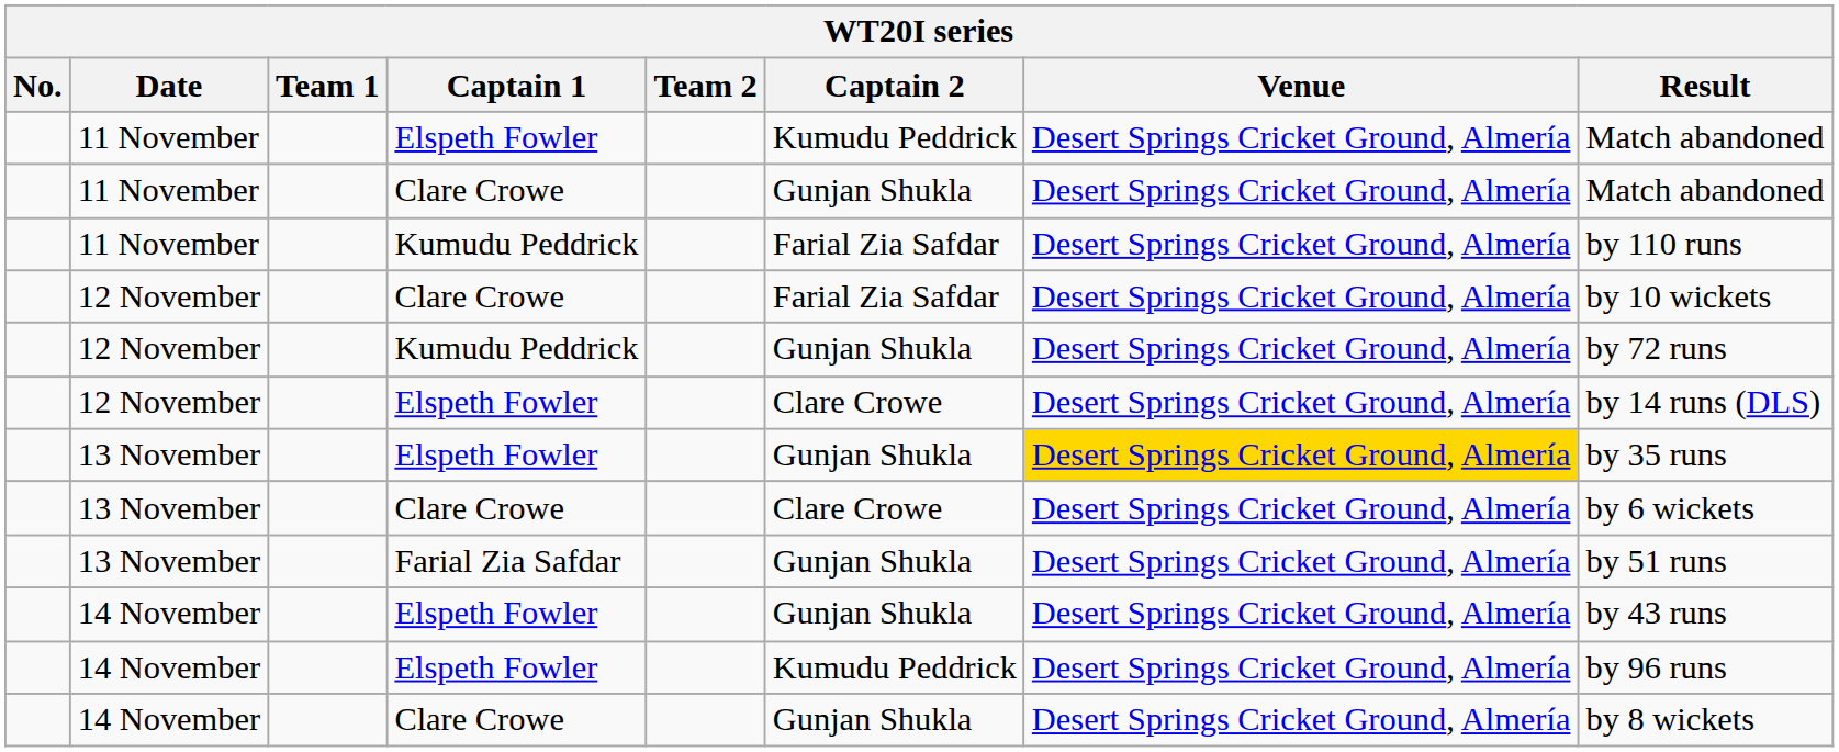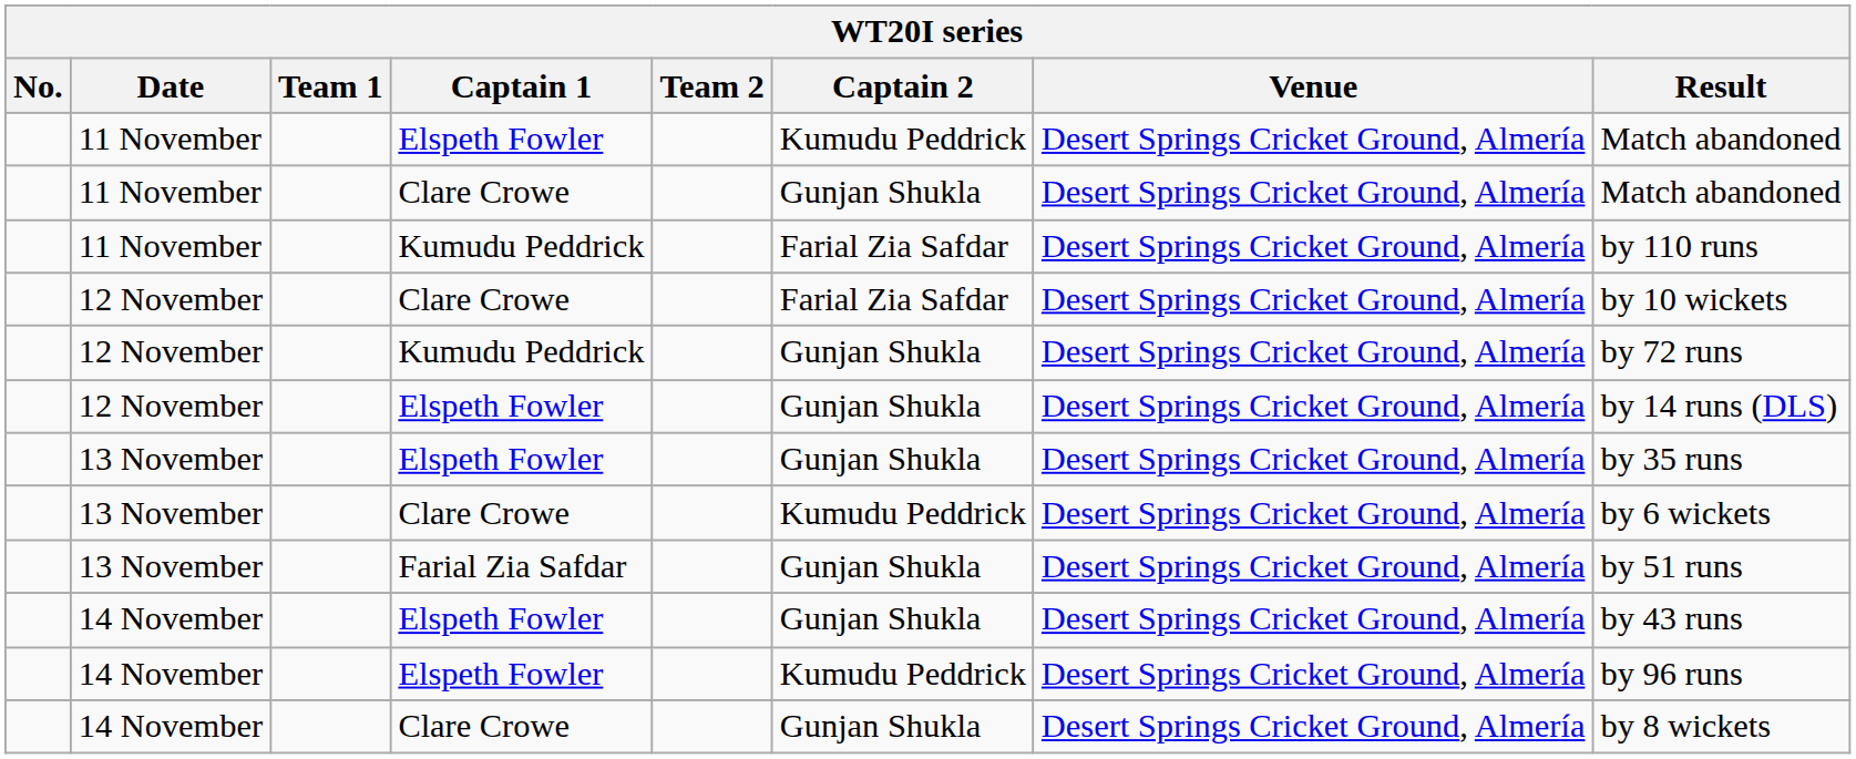12 November / Elspeth Fowler | Captain 2: Clare Crowe -> Gunjan Shukla
13 November / Elspeth Fowler | Venue: gold background -> no background
13 November / Clare Crowe | Captain 2: Clare Crowe -> Kumudu Peddrick
